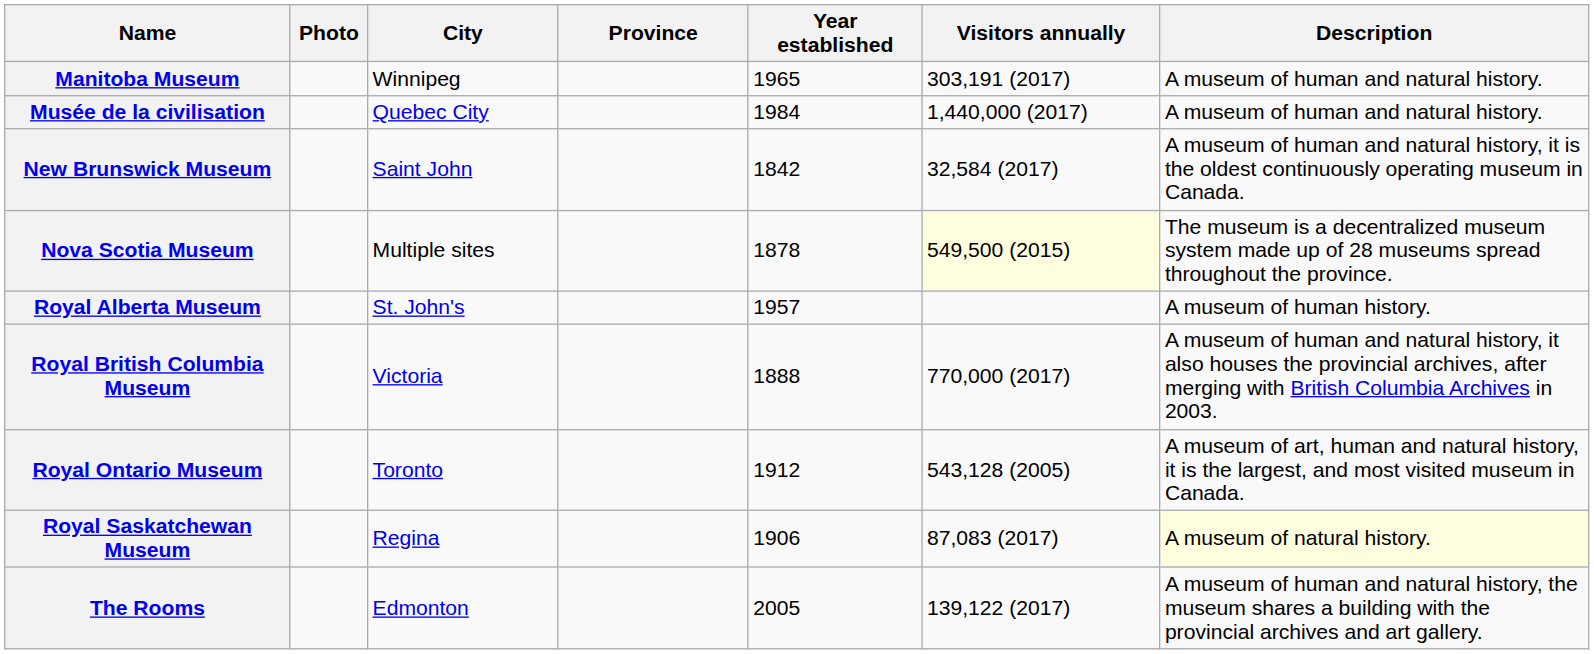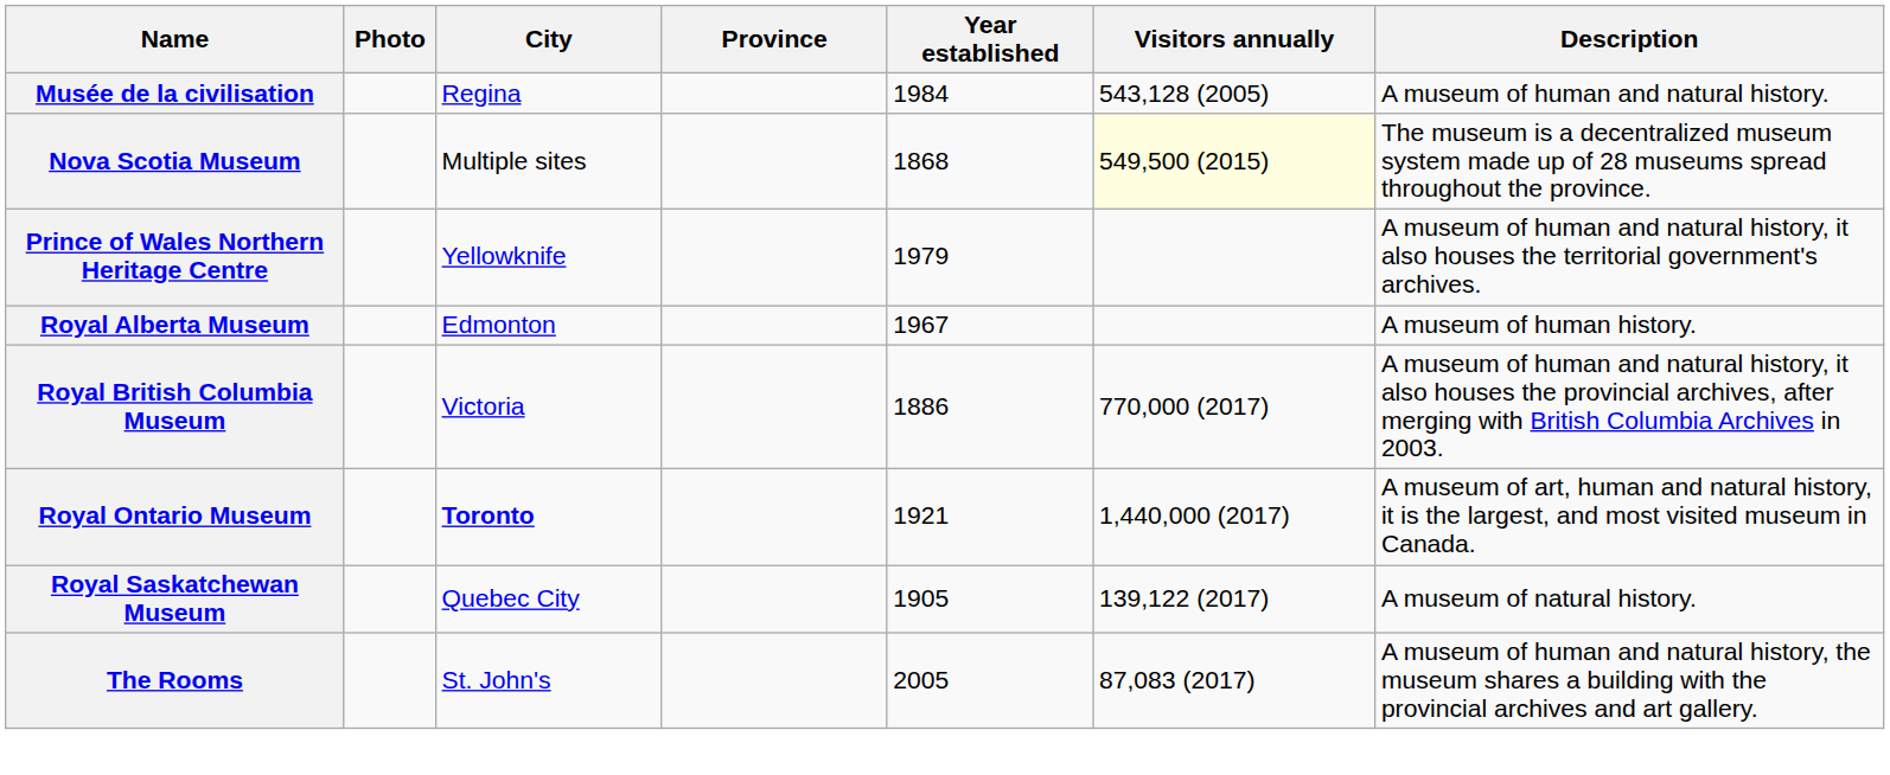- row: Manitoba Museum | Winnipeg | 1965 | 303,191 (2017) | A museum of human and natural history.
Musée de la civilisation | City: Quebec City -> Regina
Musée de la civilisation | Visitors annually: 1,440,000 (2017) -> 543,128 (2005)
- row: New Brunswick Museum | Saint John | 1842 | 32,584 (2017) | A museum of human and natural history, it is the oldest continuously operating museum in Canada.
Nova Scotia Museum | Year established: 1878 -> 1868
+ row: Prince of Wales Northern Heritage Centre | Yellowknife | 1979 | A museum of human and natural history, it also houses the territorial government's archives.
Royal Alberta Museum | City: St. John's -> Edmonton
Royal Alberta Museum | Year established: 1957 -> 1967
Royal British Columbia Museum | Year established: 1888 -> 1886
Royal Ontario Museum | City: normal -> bold
Royal Ontario Museum | Year established: 1912 -> 1921
Royal Ontario Museum | Visitors annually: 543,128 (2005) -> 1,440,000 (2017)
Royal Saskatchewan Museum | City: Regina -> Quebec City
Royal Saskatchewan Museum | Year established: 1906 -> 1905
Royal Saskatchewan Museum | Visitors annually: 87,083 (2017) -> 139,122 (2017)
Royal Saskatchewan Museum | Description: lightyellow background -> no background
The Rooms | City: Edmonton -> St. John's
The Rooms | Visitors annually: 139,122 (2017) -> 87,083 (2017)
